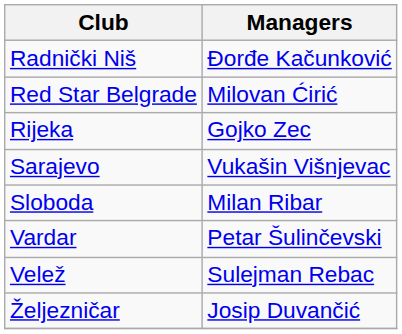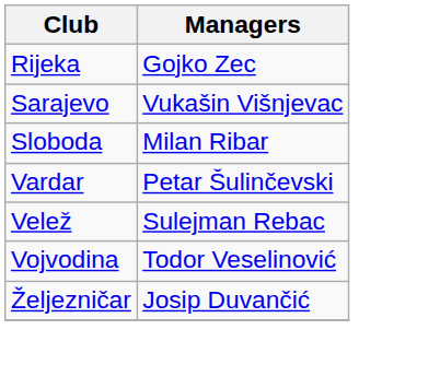- row: Radnički Niš | Ðorđe Kačunković
- row: Red Star Belgrade | Milovan Ćirić
+ row: Vojvodina | Todor Veselinović
